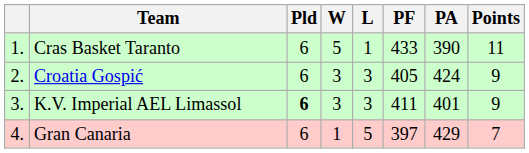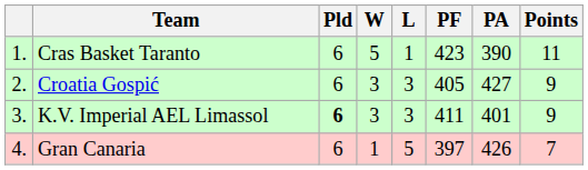Cras Basket Taranto | PF: 433 -> 423
Croatia Gospić | PA: 424 -> 427
Gran Canaria | PA: 429 -> 426
